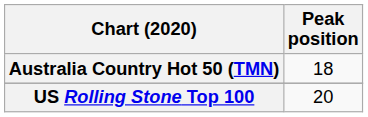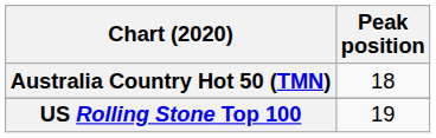US Rolling Stone Top 100 | Peak position: 20 -> 19
